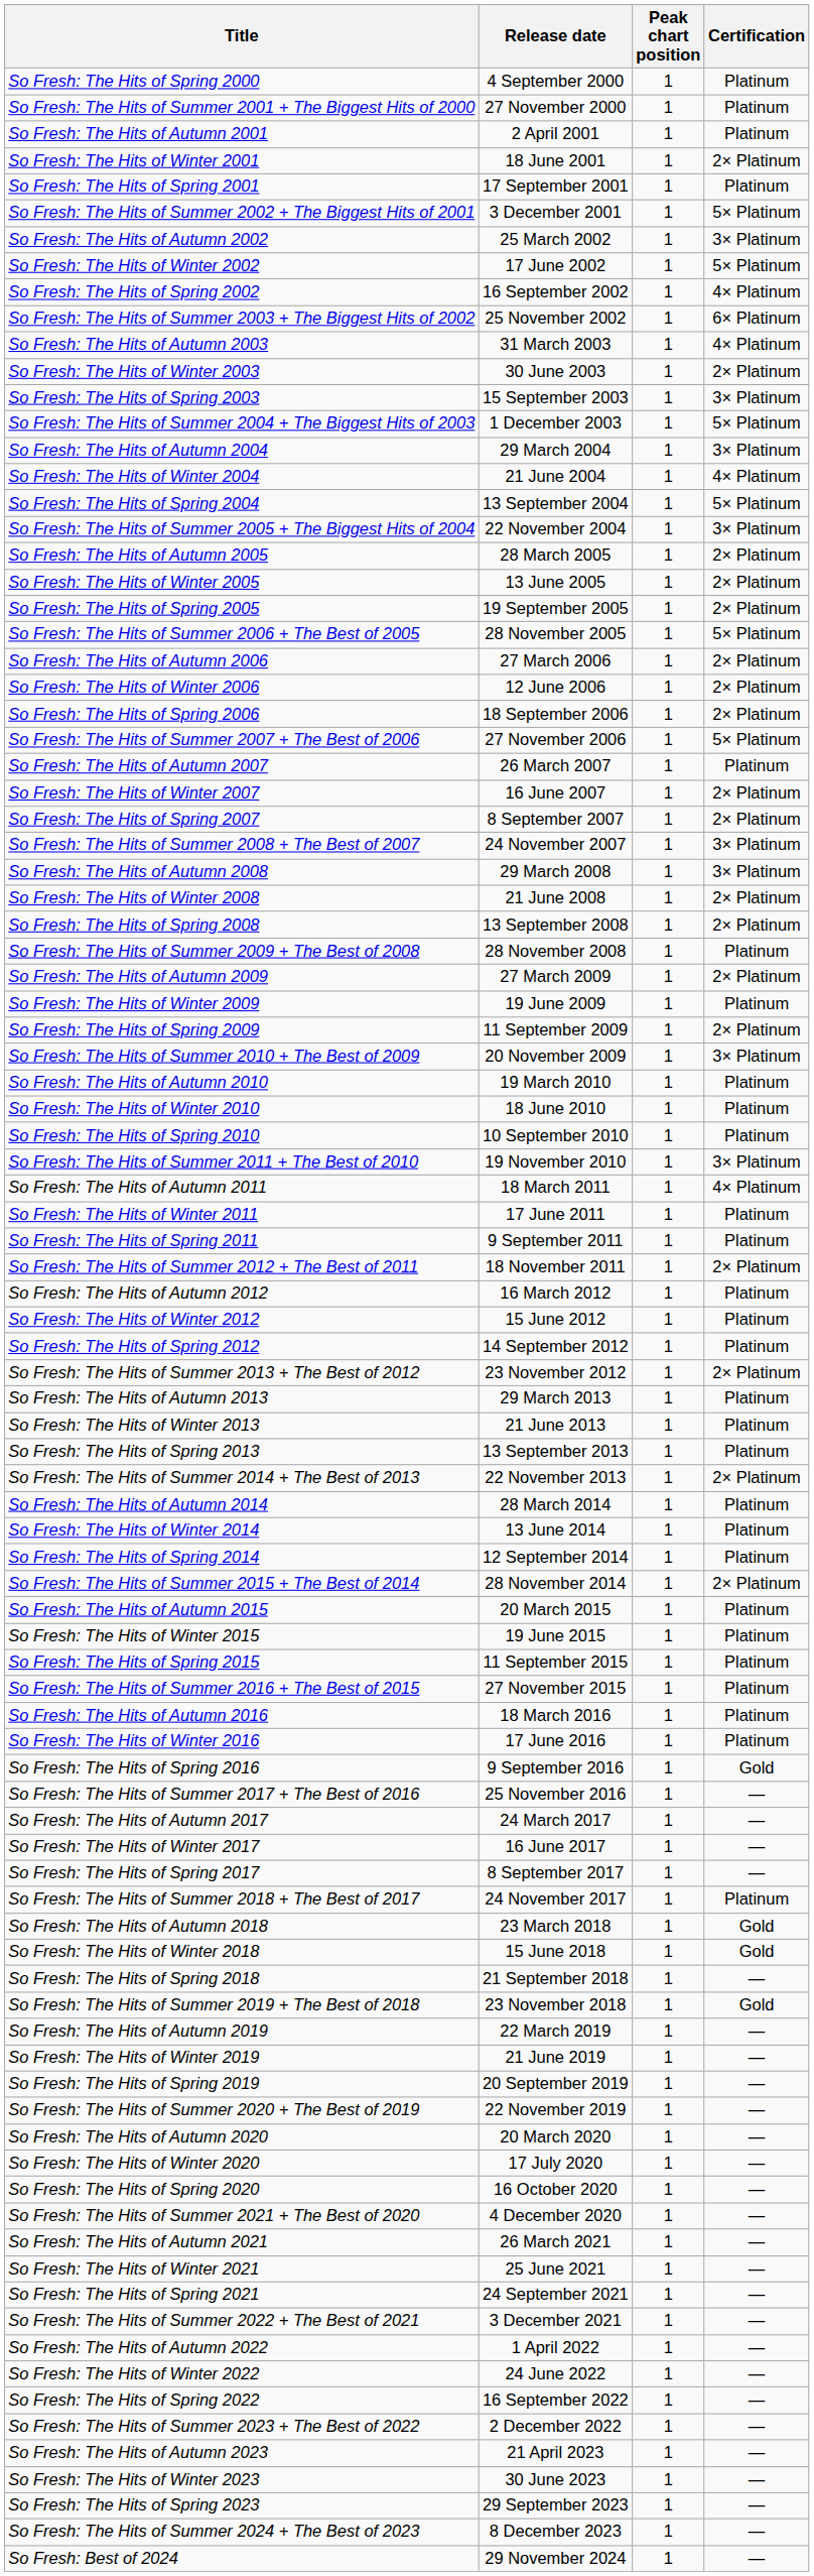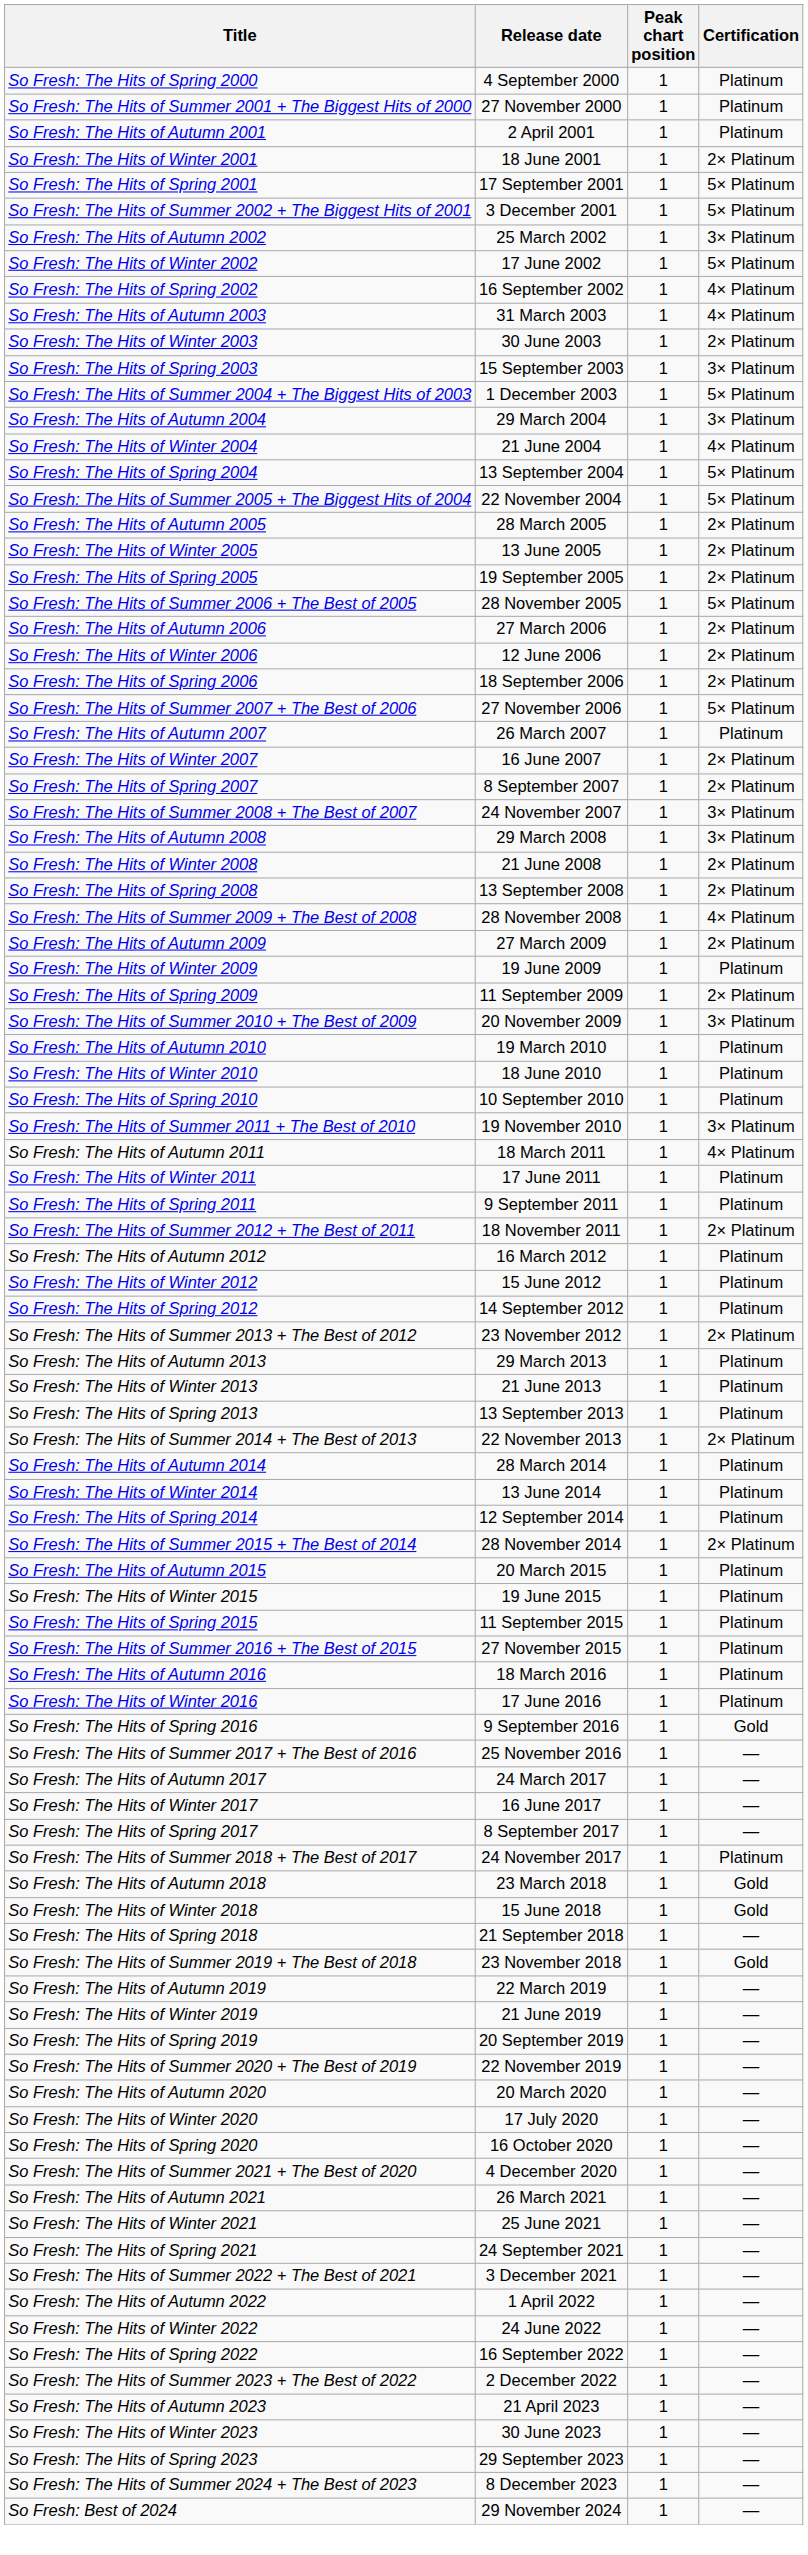So Fresh: The Hits of Spring 2001 | Certification: Platinum -> 5× Platinum
- row: So Fresh: The Hits of Summer 2003 + The Biggest Hits of 2002 | 25 November 2002 | 1 | 6× Platinum
So Fresh: The Hits of Summer 2005 + The Biggest Hits of 2004 | Certification: 3× Platinum -> 5× Platinum
So Fresh: The Hits of Summer 2009 + The Best of 2008 | Certification: Platinum -> 4× Platinum
